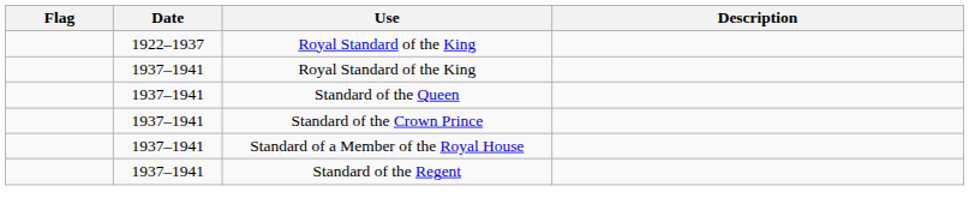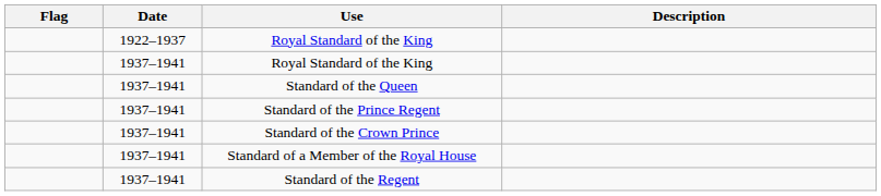+ row: 1937–1941 | Standard of the Prince Regent
